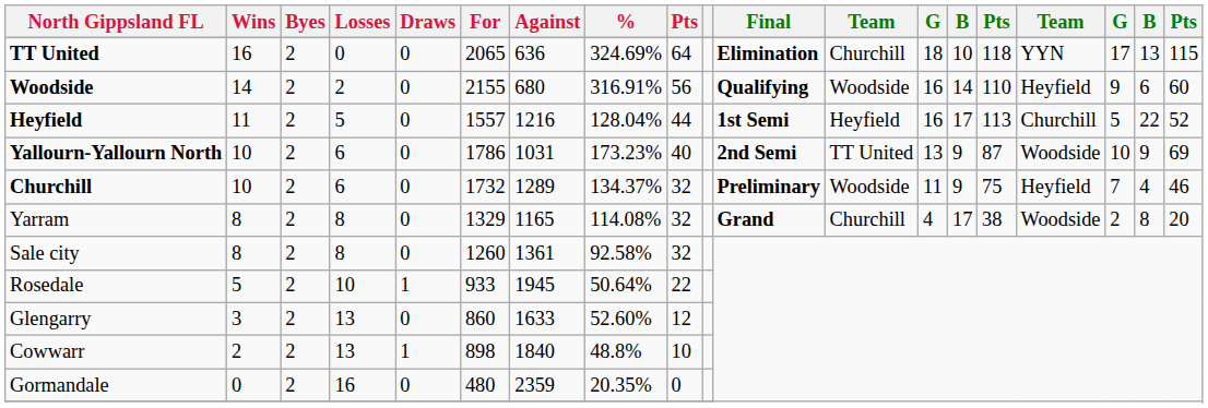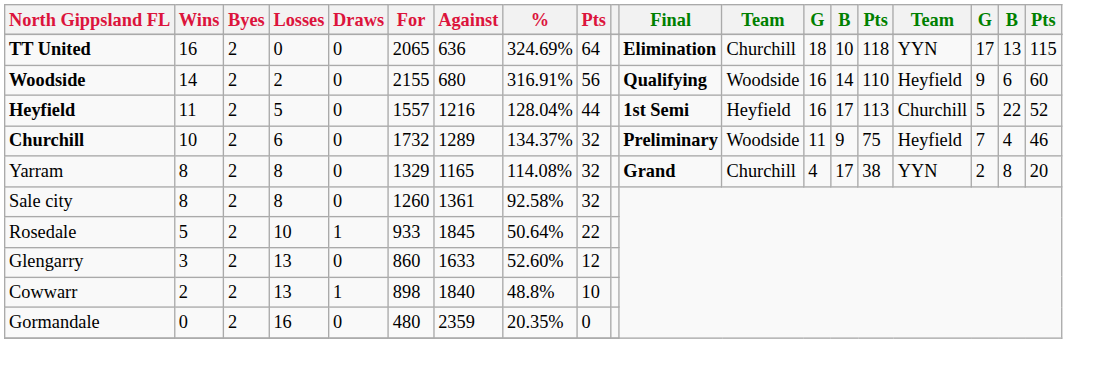- row: Yallourn-Yallourn North | 10 | 2 | 6 | 0 | 1786 | 1031 | 173.23% | 40 | 2nd Semi | TT United | 13 | 9 | 87 | Woodside | 10 | 9 | 69
Yarram | column 16: Woodside -> YYN
Rosedale | Against: 1945 -> 1845
